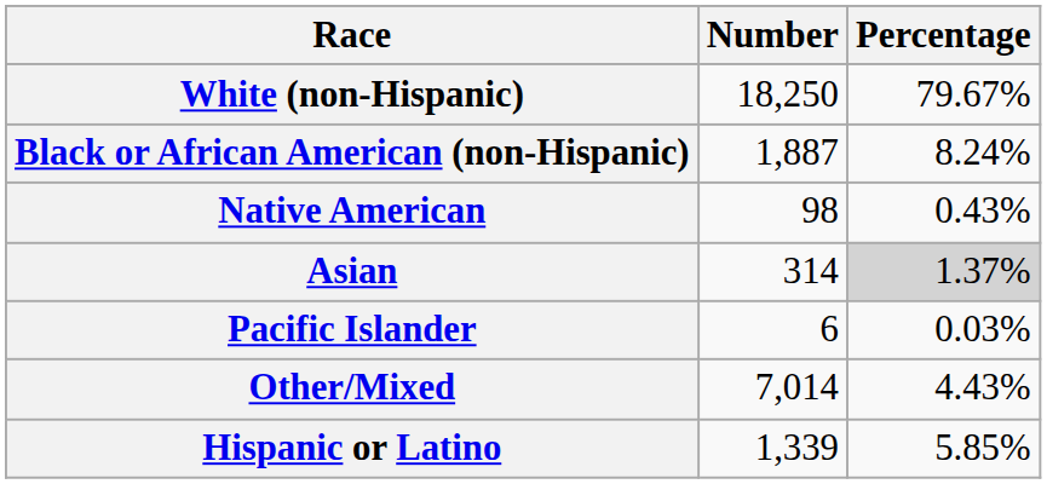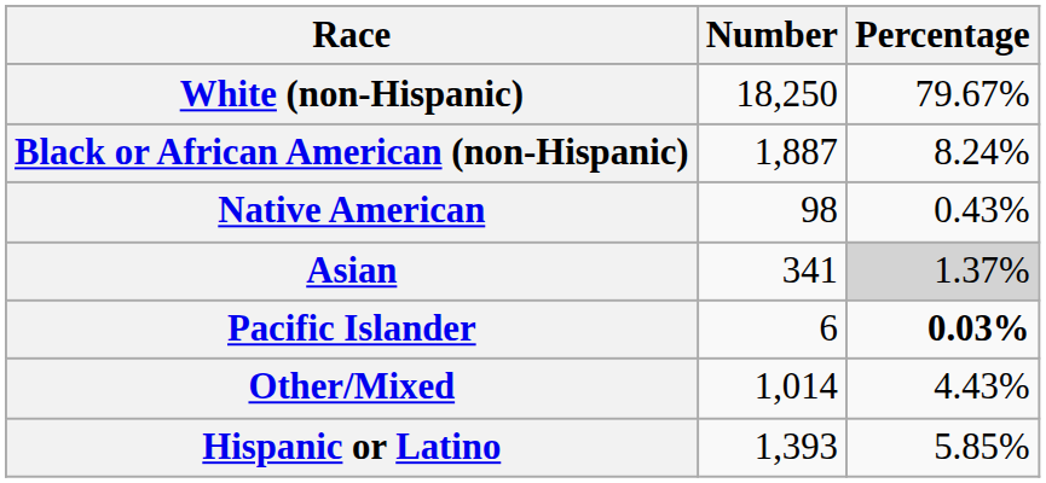Asian | Number: 314 -> 341
Pacific Islander | Percentage: normal -> bold
Other/Mixed | Number: 7,014 -> 1,014
Hispanic or Latino | Number: 1,339 -> 1,393
